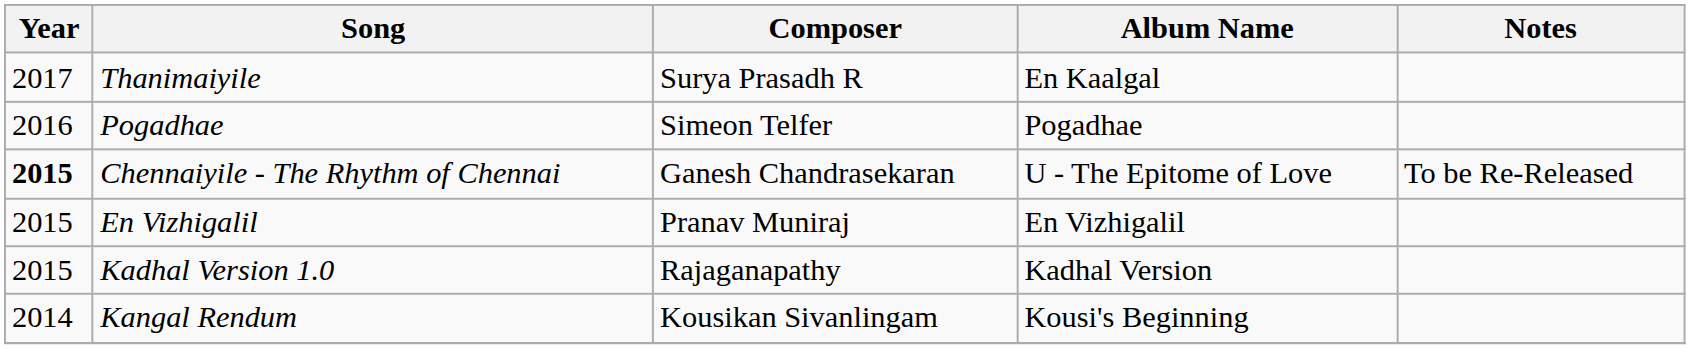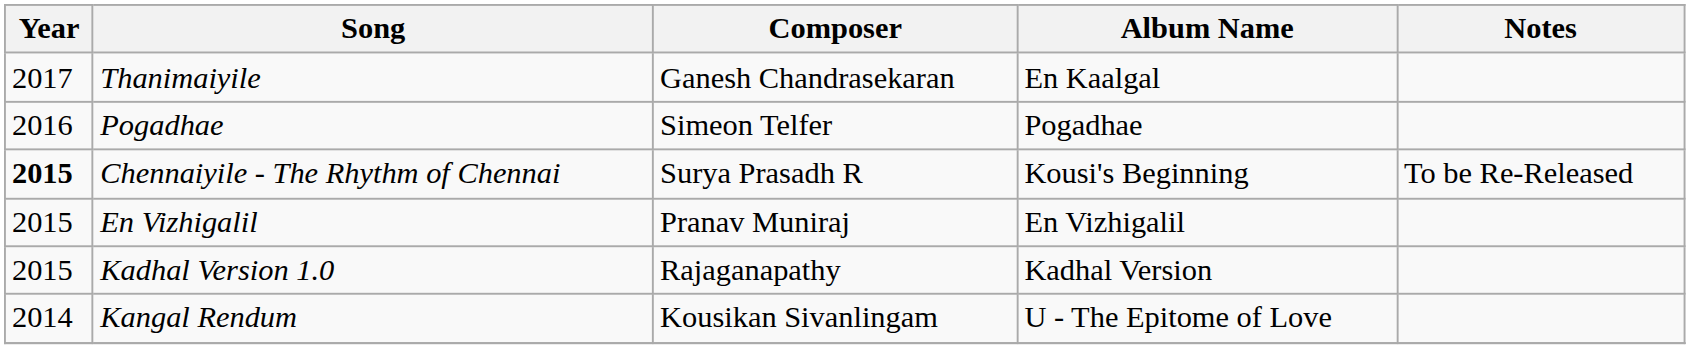Thanimaiyile | Composer: Surya Prasadh R -> Ganesh Chandrasekaran
Chennaiyile - The Rhythm of Chennai | Composer: Ganesh Chandrasekaran -> Surya Prasadh R
Chennaiyile - The Rhythm of Chennai | Album Name: U - The Epitome of Love -> Kousi's Beginning
Kangal Rendum | Album Name: Kousi's Beginning -> U - The Epitome of Love
